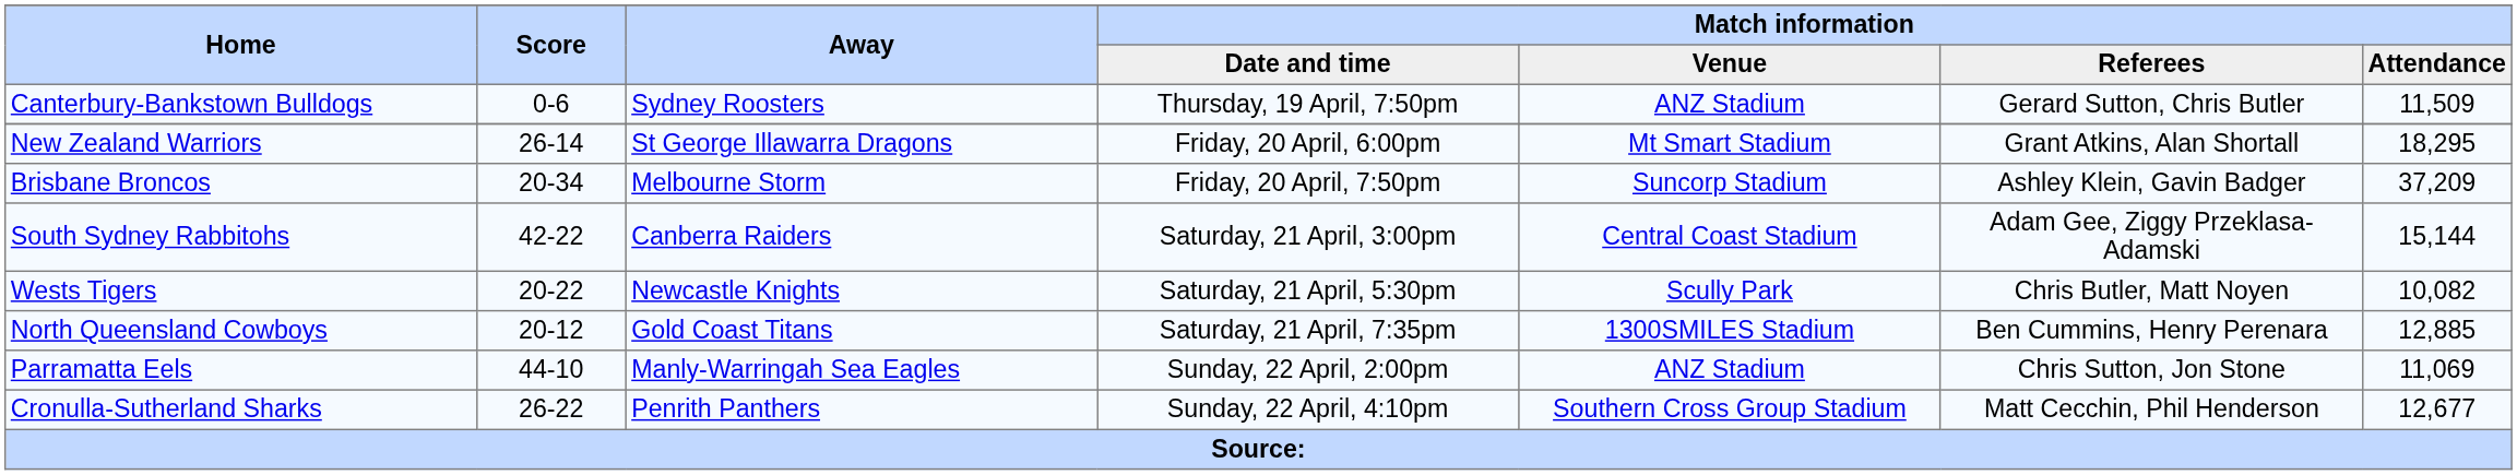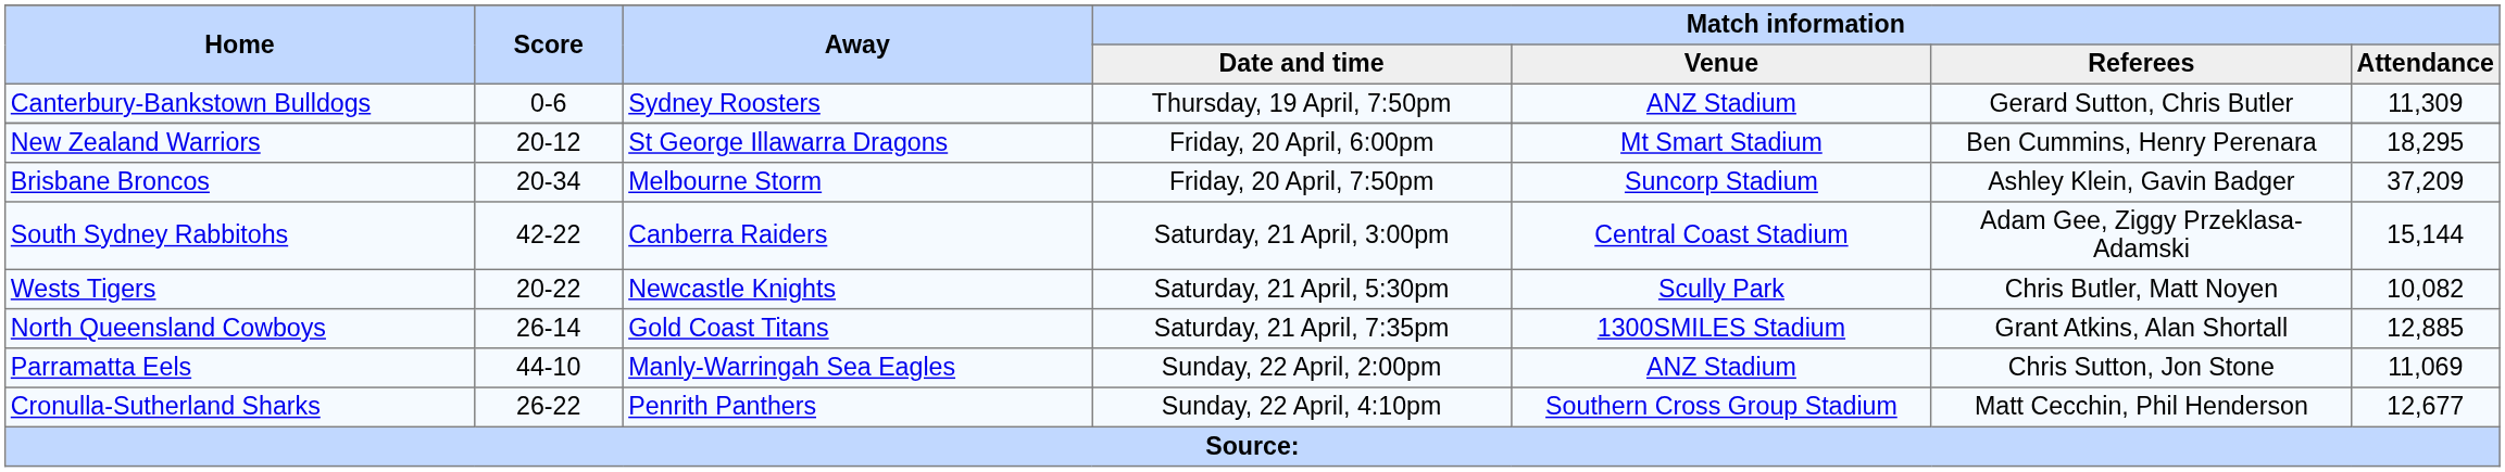Canterbury-Bankstown Bulldogs | Match information / Attendance: 11,509 -> 11,309
New Zealand Warriors | Score: 26-14 -> 20-12
New Zealand Warriors | Match information / Referees: Grant Atkins, Alan Shortall -> Ben Cummins, Henry Perenara
North Queensland Cowboys | Score: 20-12 -> 26-14
North Queensland Cowboys | Match information / Referees: Ben Cummins, Henry Perenara -> Grant Atkins, Alan Shortall
